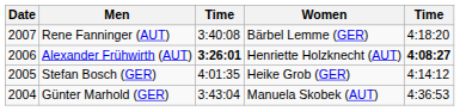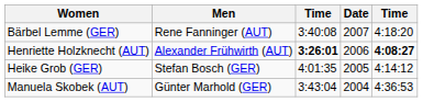columns swapped: Date <-> Women
